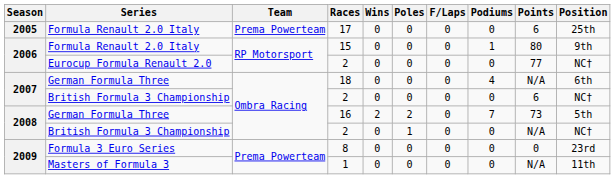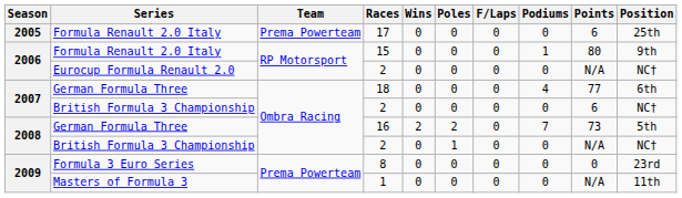2006 / 2 | Points: 77 -> N/A
18 | Points: N/A -> 77
